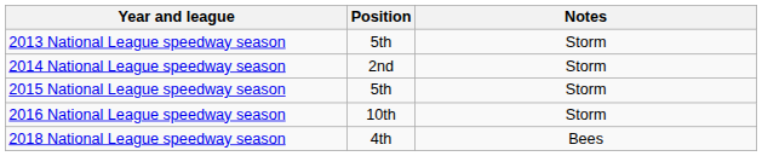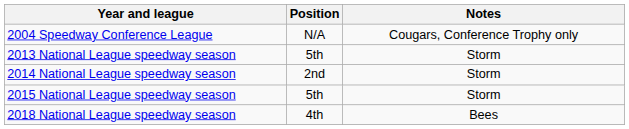+ row: 2004 Speedway Conference League | N/A | Cougars, Conference Trophy only
- row: 2016 National League speedway season | 10th | Storm
